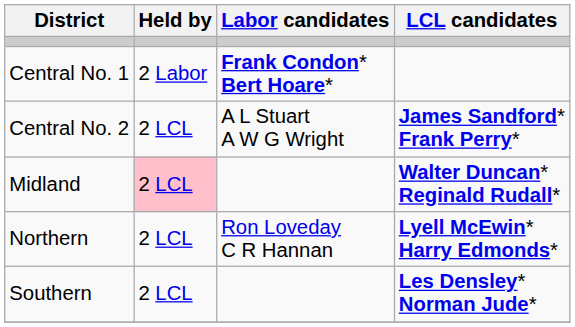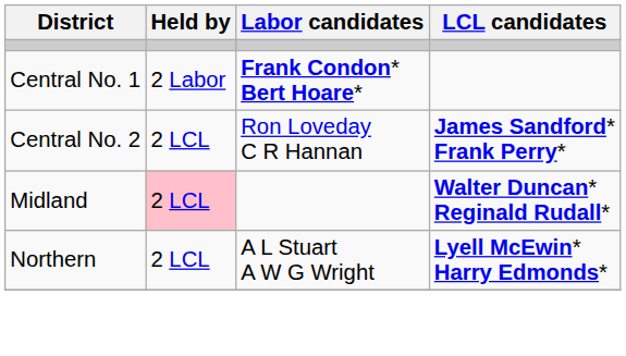Central No. 2 | Labor candidates: A L Stuart A W G Wright -> Ron Loveday C R Hannan
Northern | Labor candidates: Ron Loveday C R Hannan -> A L Stuart A W G Wright
- row: Southern | 2 LCL | Les Densley* Norman Jude*
